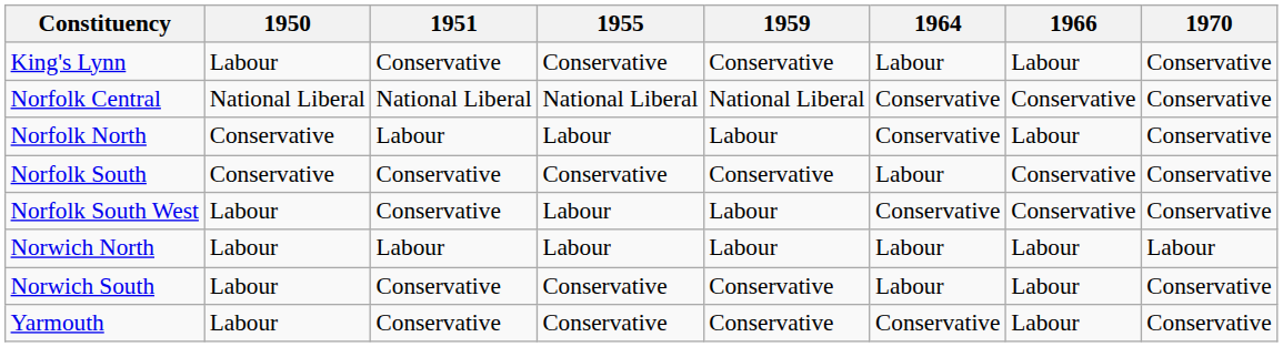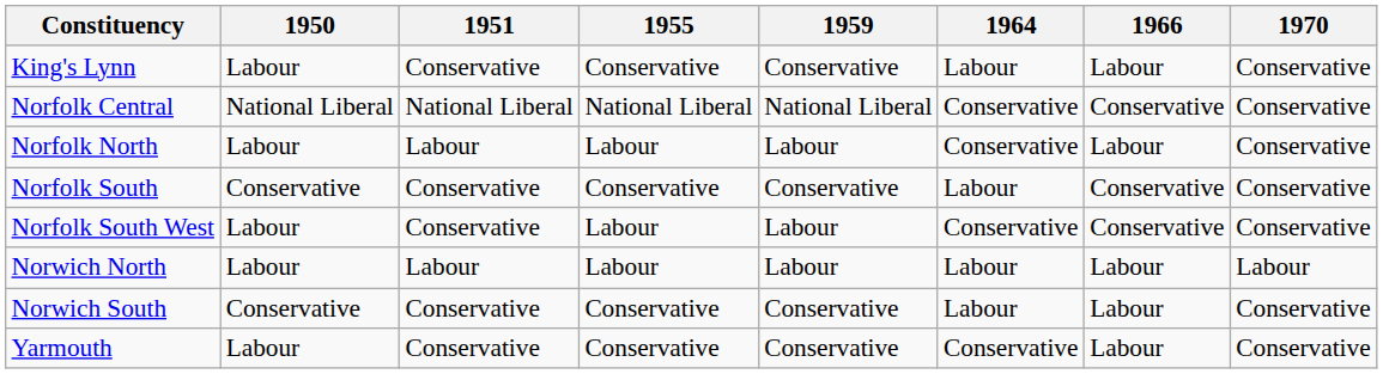Norfolk North | 1950: Conservative -> Labour
Norwich South | 1950: Labour -> Conservative
